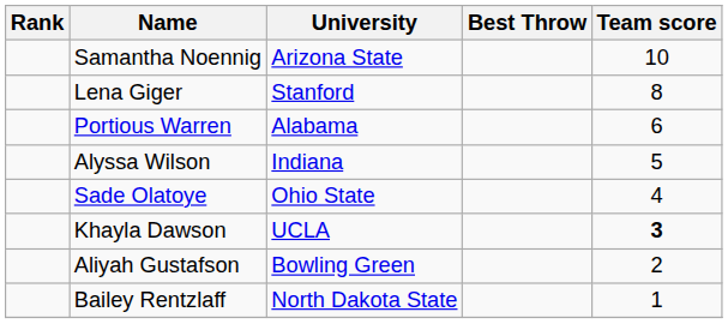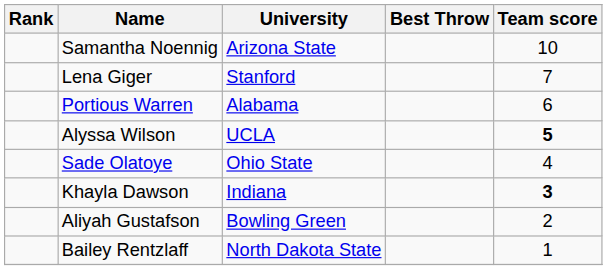Lena Giger | Team score: 8 -> 7
Alyssa Wilson | University: Indiana -> UCLA
Alyssa Wilson | Team score: normal -> bold
Khayla Dawson | University: UCLA -> Indiana
